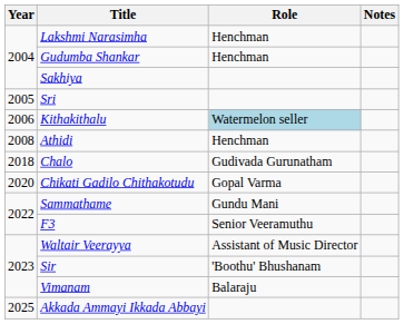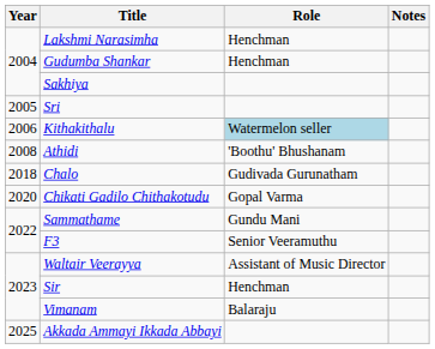Athidi | Role: Henchman -> 'Boothu' Bhushanam
Sir | Role: 'Boothu' Bhushanam -> Henchman
